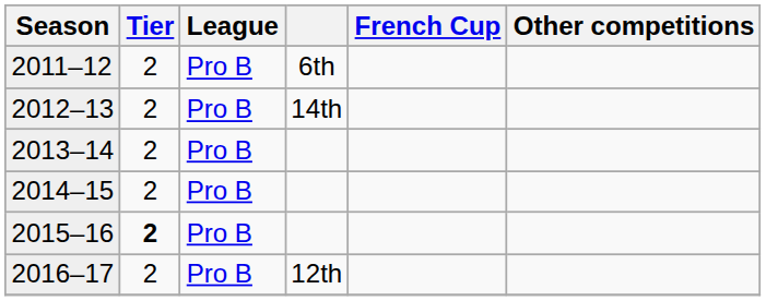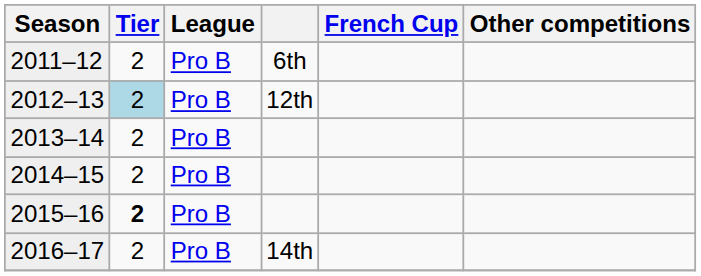2012–13 | Tier: no background -> lightblue background
2012–13 | column 4: 14th -> 12th
2016–17 | column 4: 12th -> 14th
